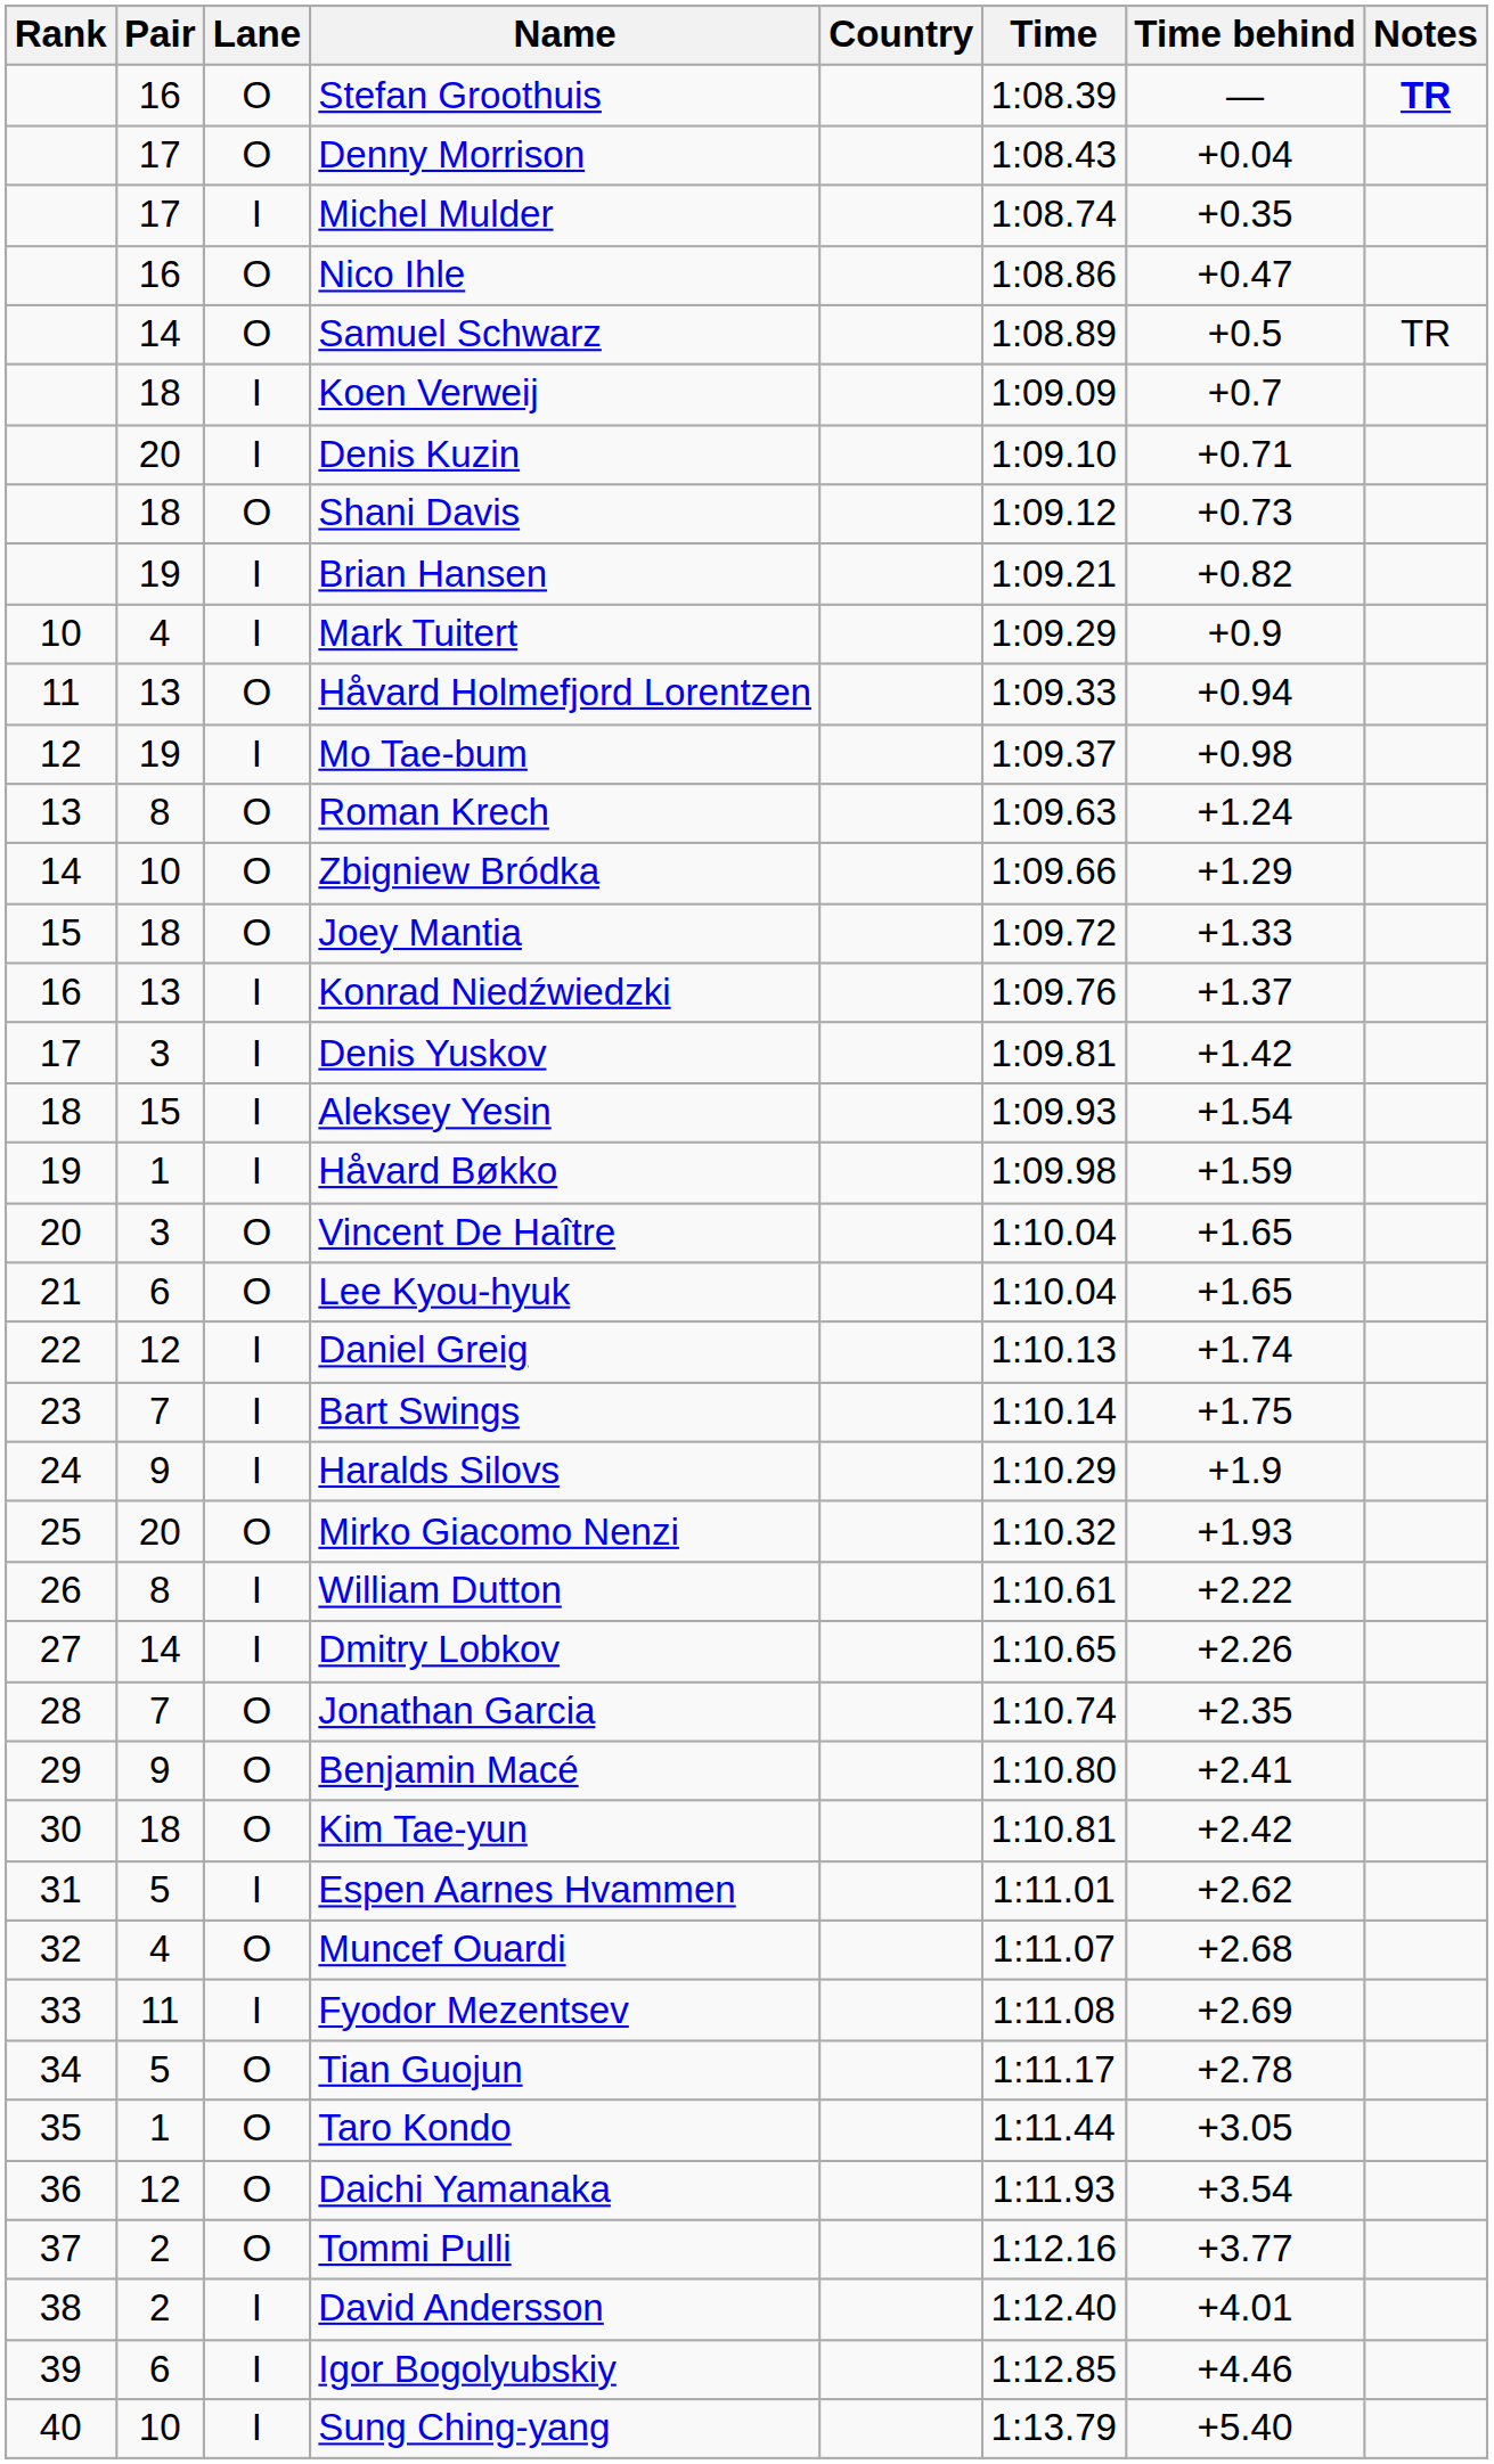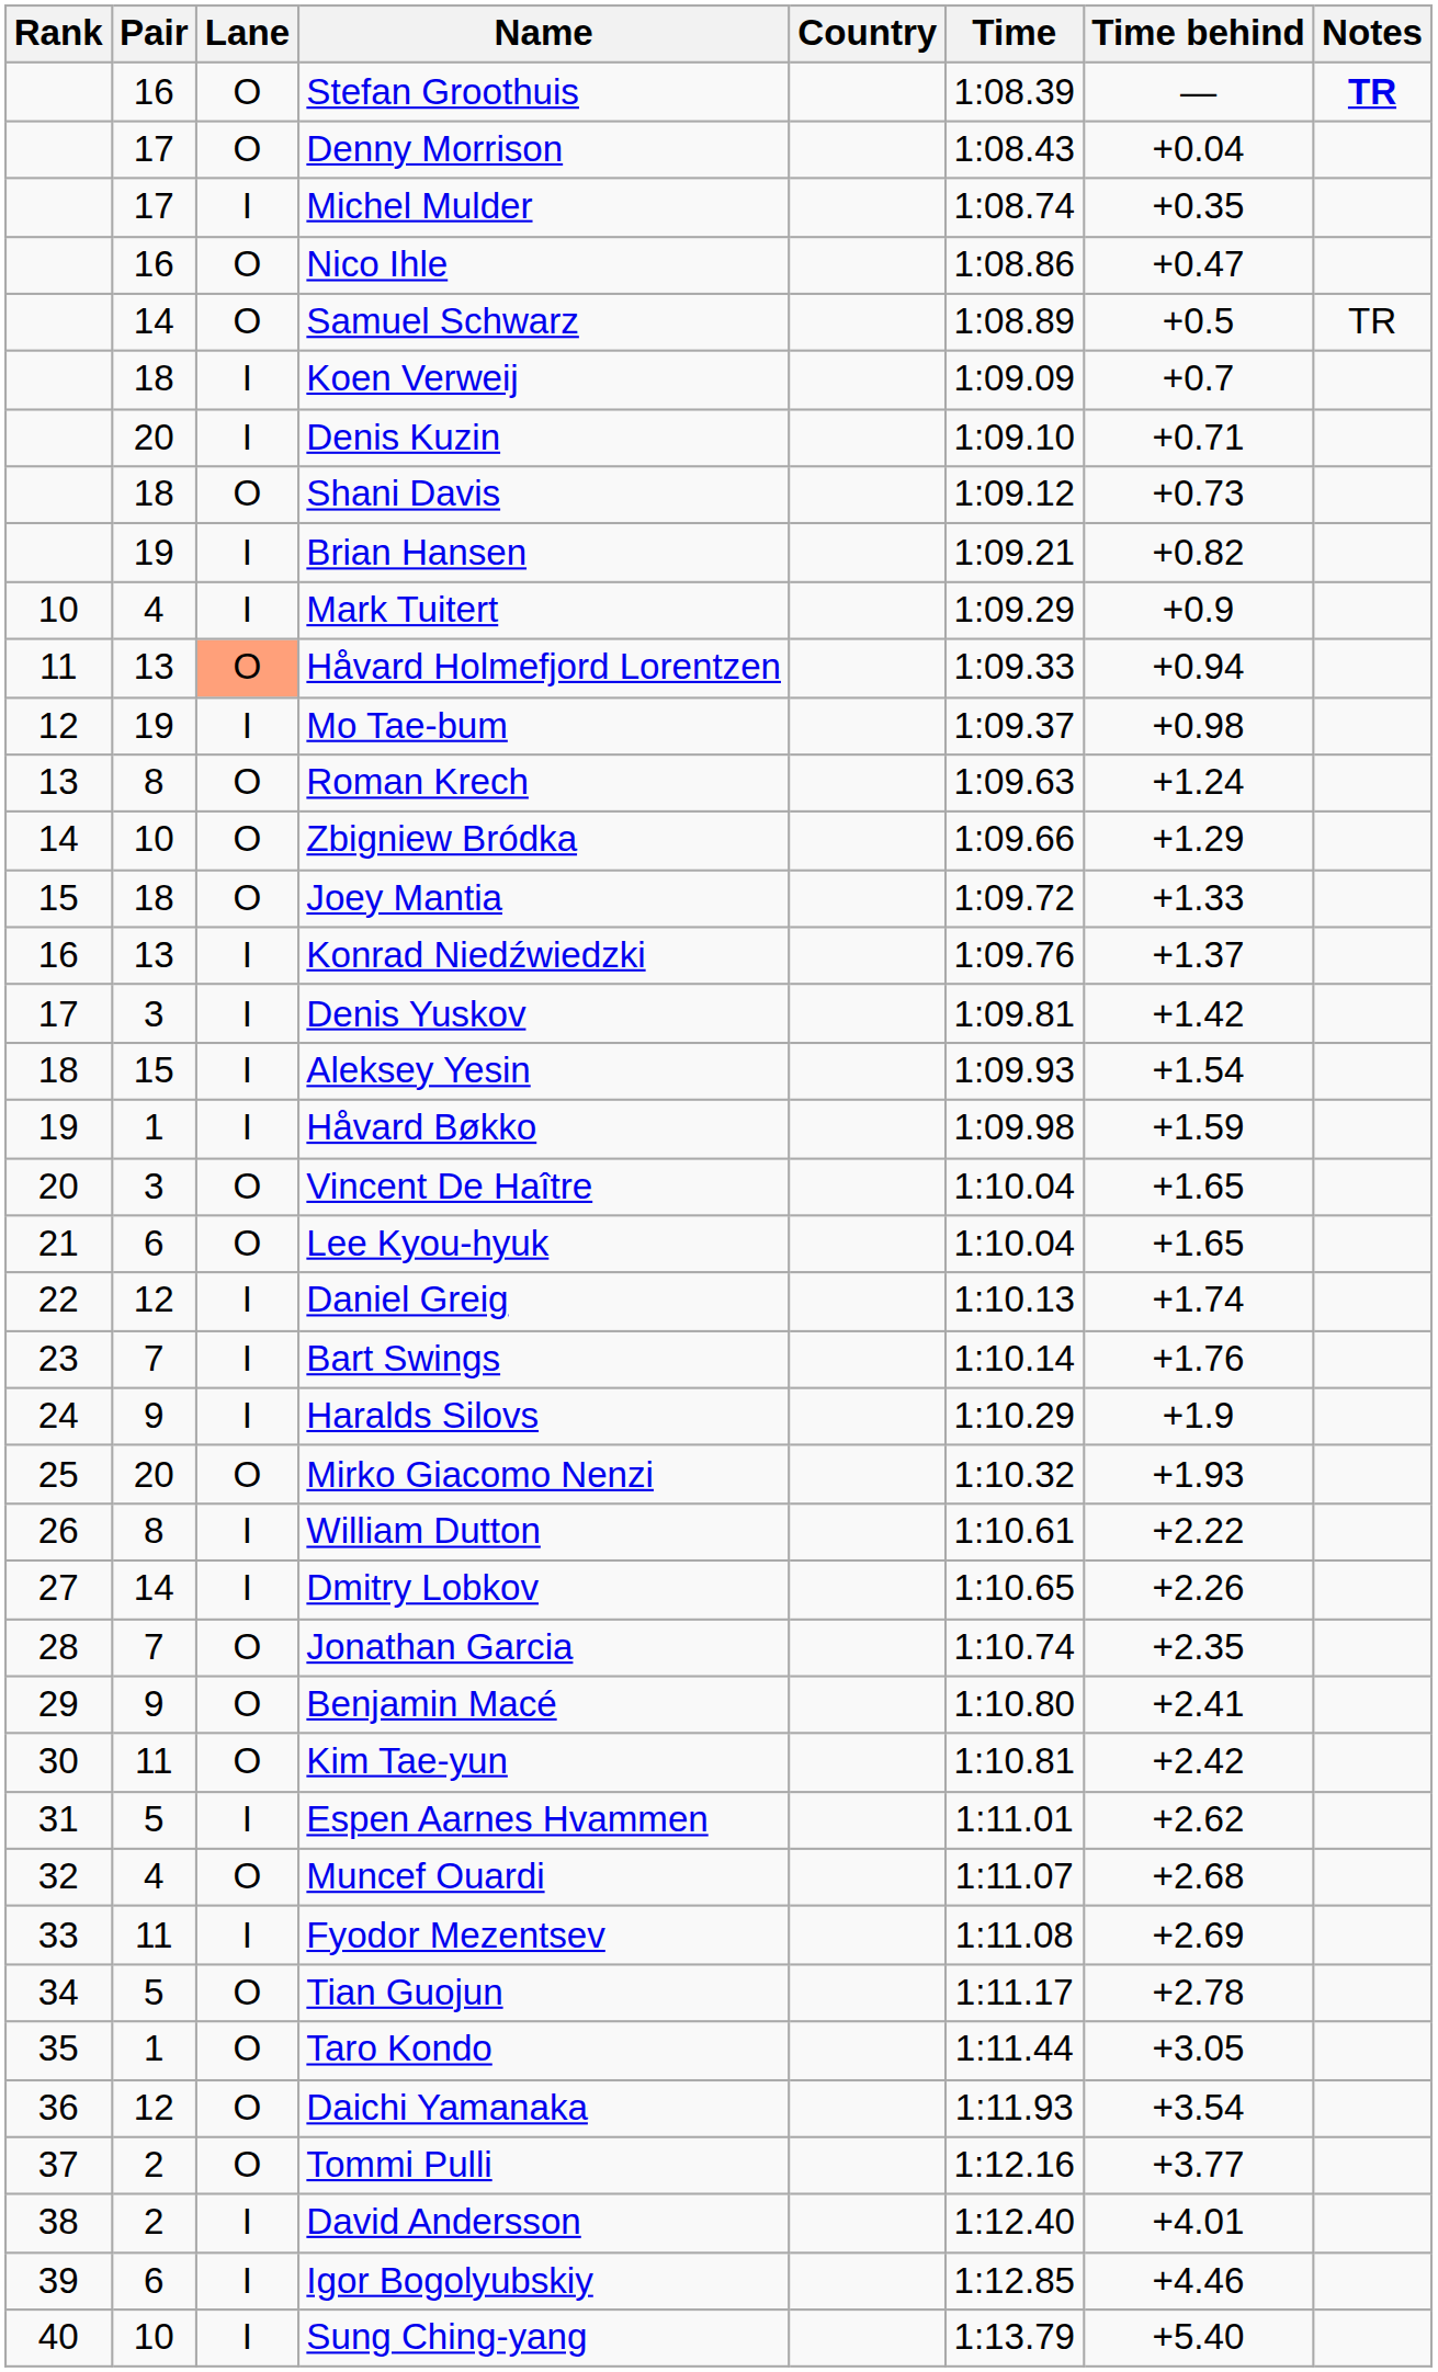Håvard Holmefjord Lorentzen | Lane: no background -> lightsalmon background
Bart Swings | Time behind: +1.75 -> +1.76
Kim Tae-yun | Pair: 18 -> 11
